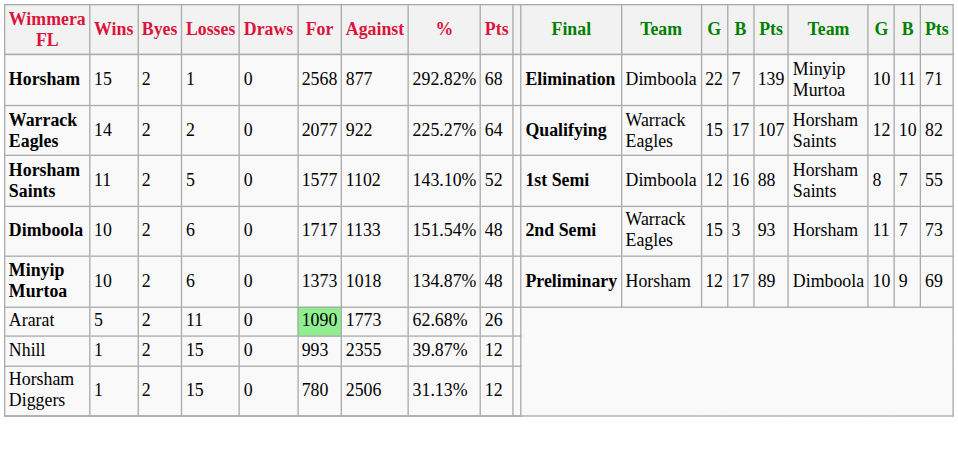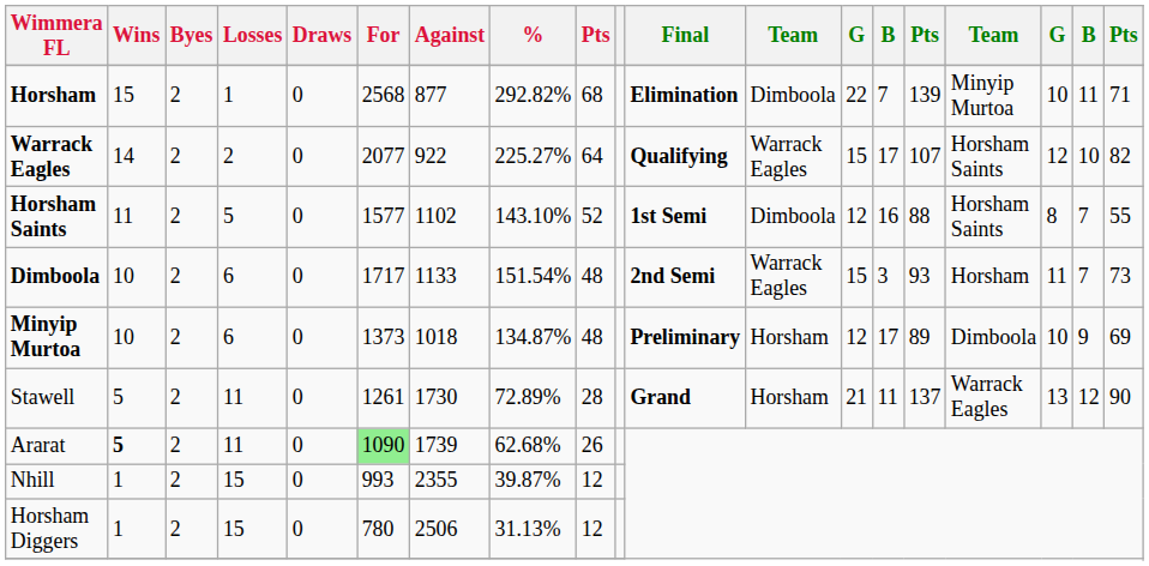+ row: Stawell | 5 | 2 | 11 | 0 | 1261 | 1730 | 72.89% | 28 | Grand | Horsham | 21 | 11 | 137 | Warrack Eagles | 13 | 12 | 90
Ararat | Wins: normal -> bold
Ararat | Against: 1773 -> 1739
